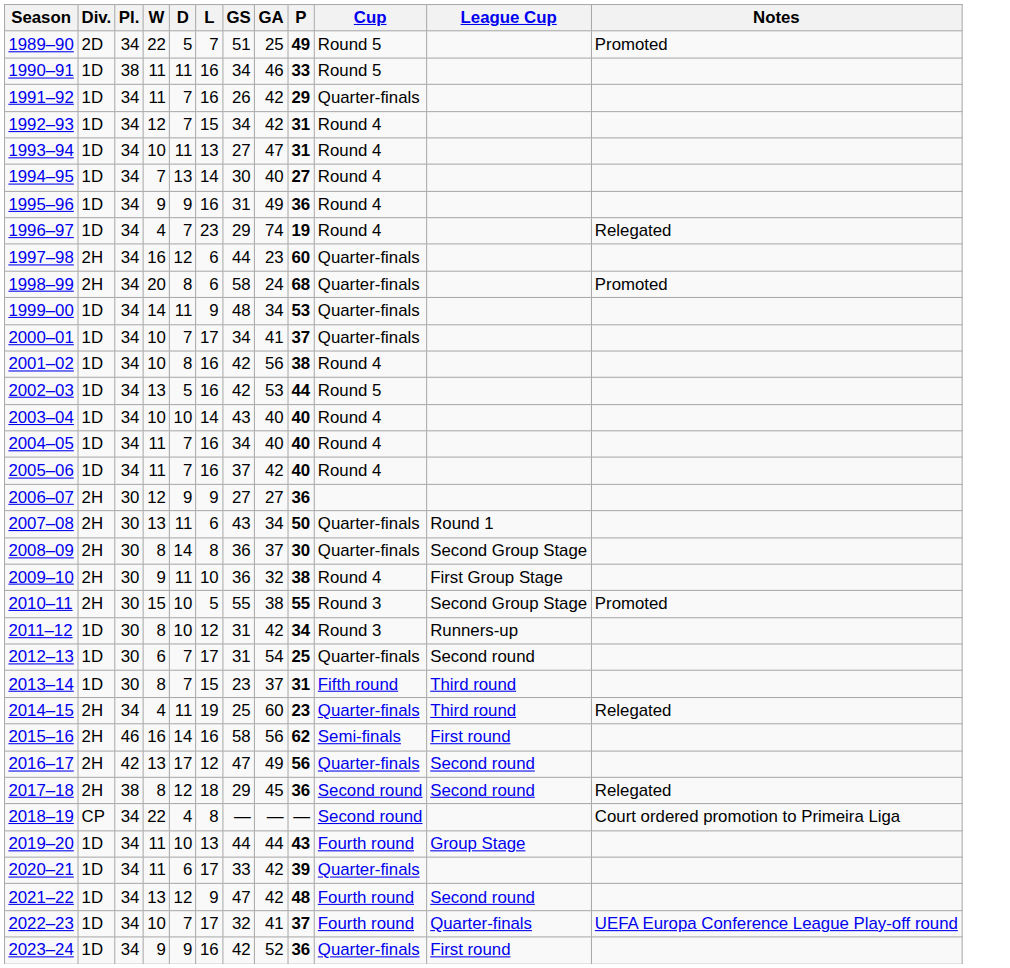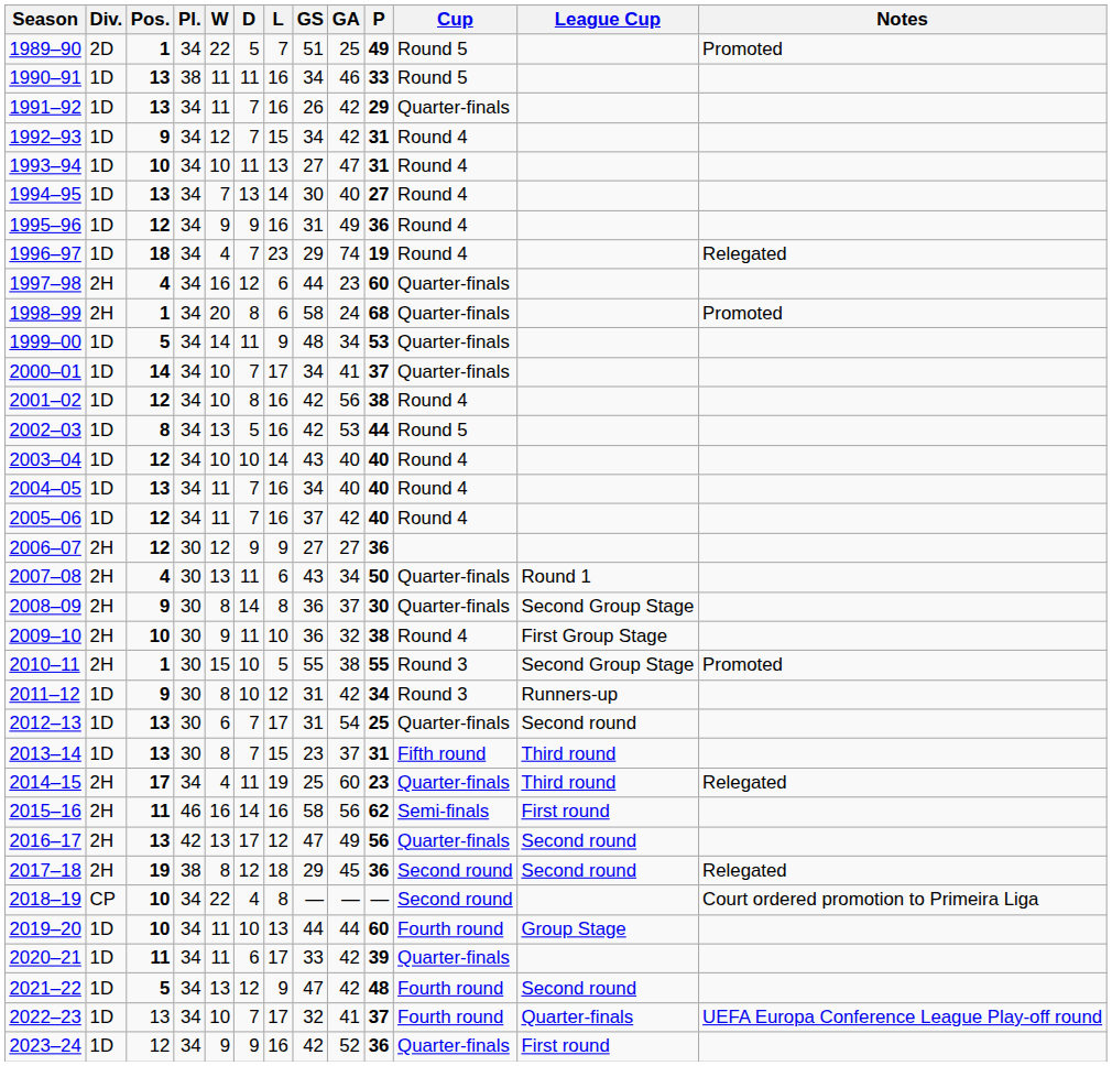+ column: Pos. | 1 | 13 | 13 | 9 | 10 | 13 | 12 | 18 | 4 | 1 | 5 | 14 | 12 | 8 | 12 | 13 | 12 | 12 | 4 | 9 | 10 | 1 | 9 | 13 | 13 | 17 | 11 | 13 | 19 | 10 | 10 | 11 | 5 | 13 | 12
2019–20 | P: 43 -> 60
